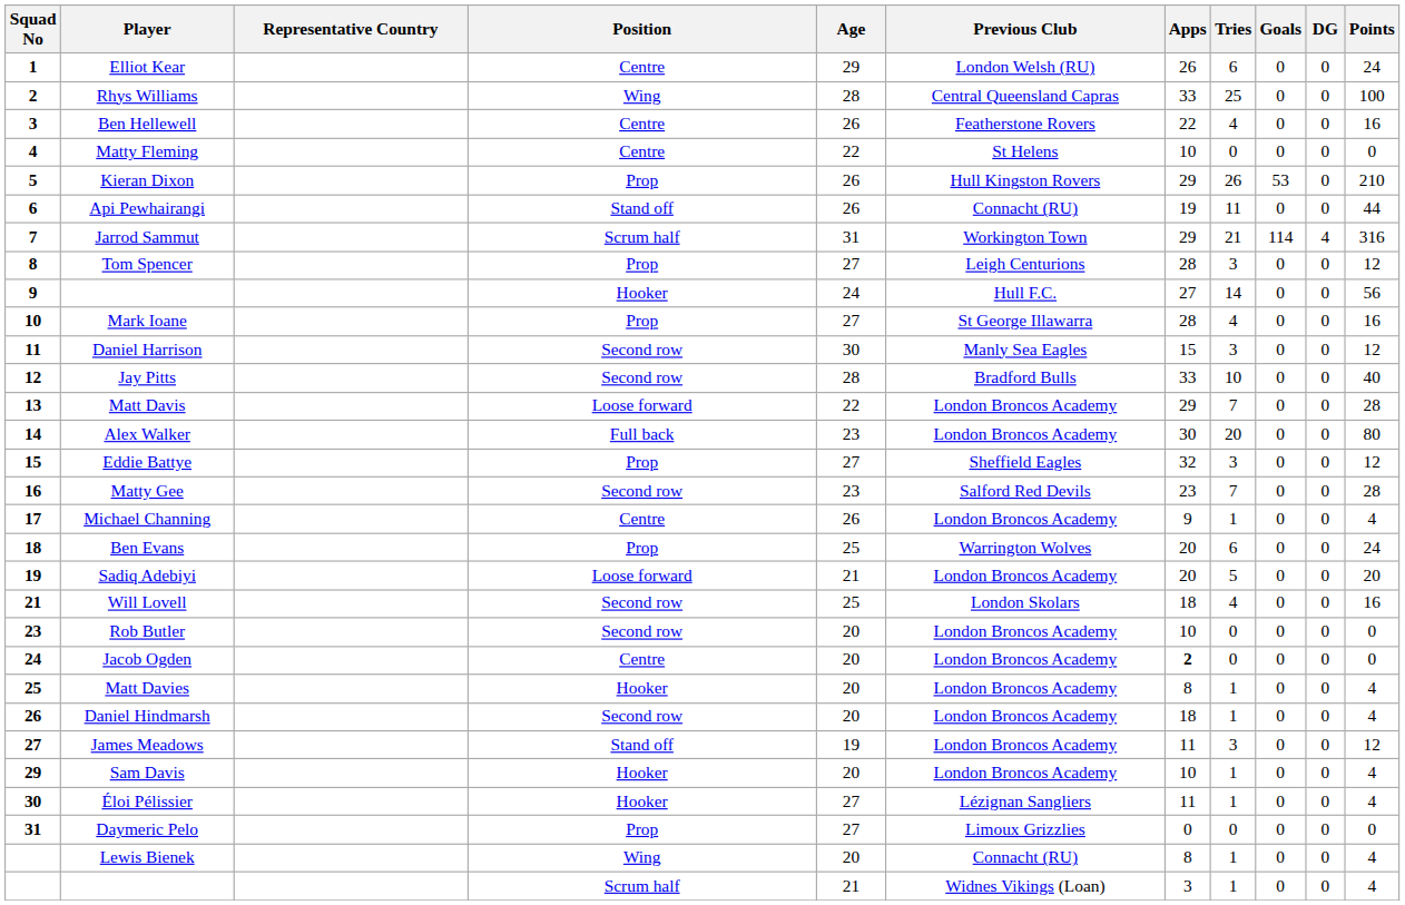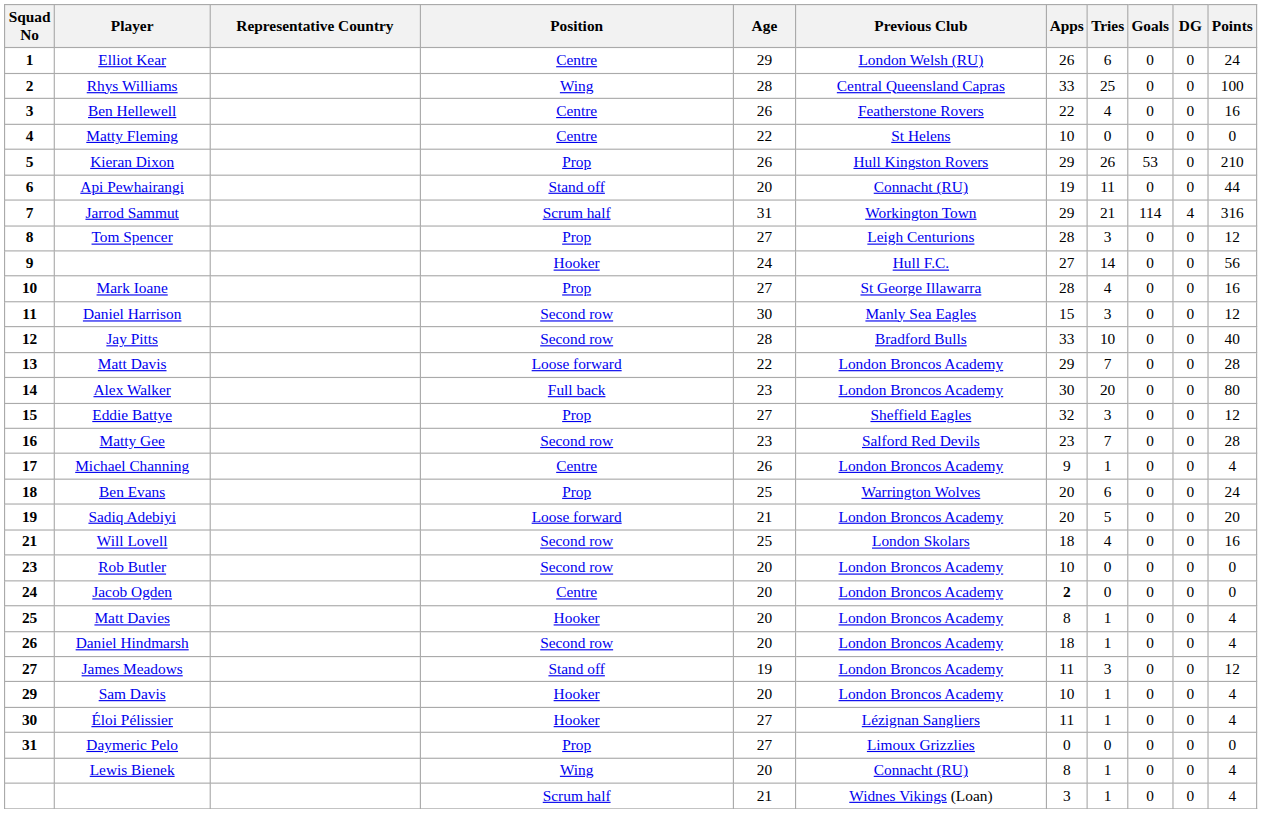Api Pewhairangi | Age: 26 -> 20
